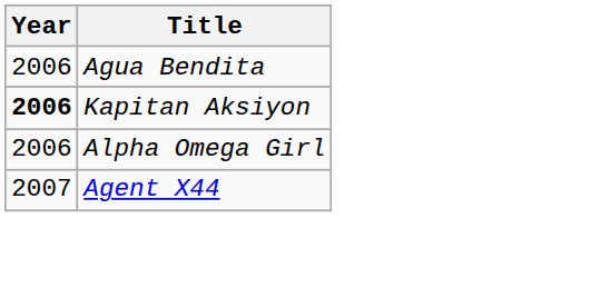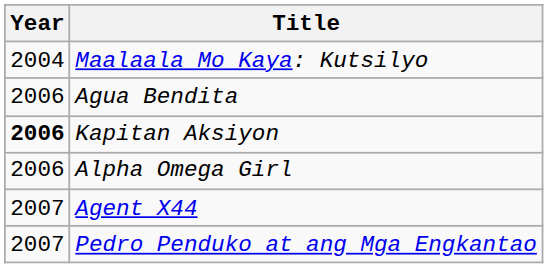+ row: 2004 | Maalaala Mo Kaya: Kutsilyo
+ row: 2007 | Pedro Penduko at ang Mga Engkantao
